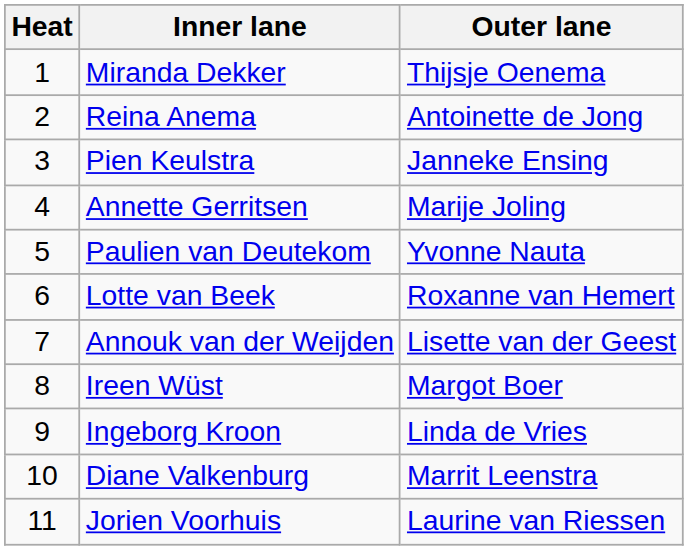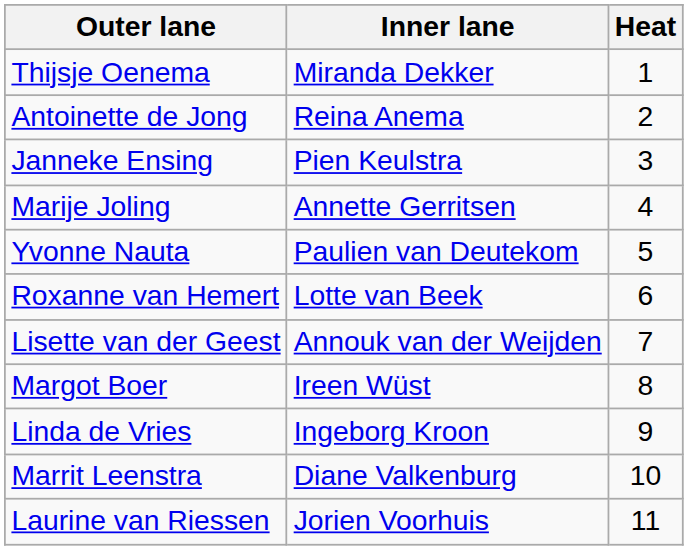columns swapped: Heat <-> Outer lane
